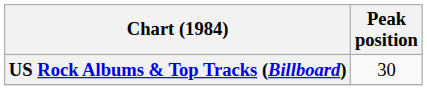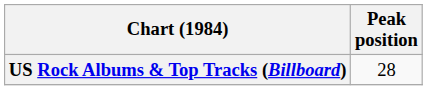US Rock Albums & Top Tracks (Billboard) | Peak position: 30 -> 28
